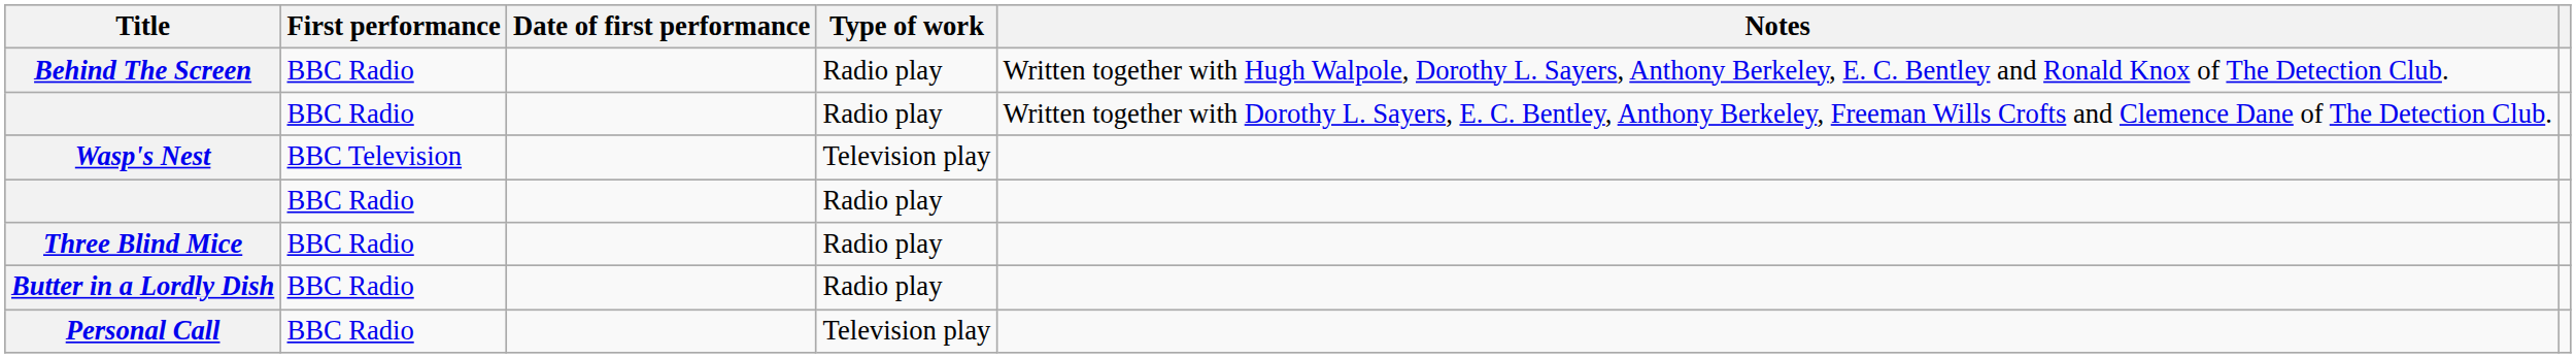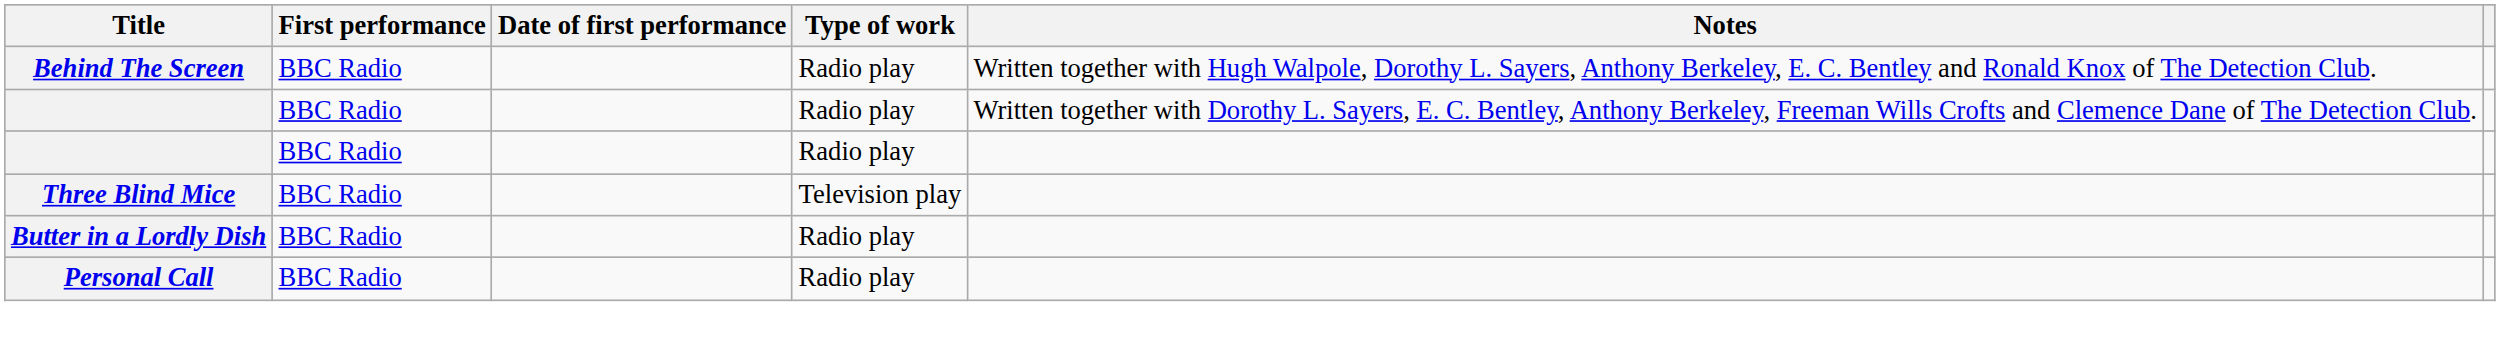- row: Wasp's Nest | BBC Television | Television play
Three Blind Mice | Type of work: Radio play -> Television play
Personal Call | Type of work: Television play -> Radio play
